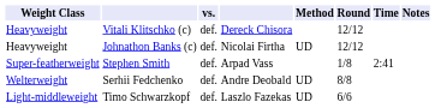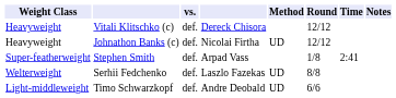Serhii Fedchenko | column 4: Andre Deobald -> Laszlo Fazekas
Timo Schwarzkopf | column 4: Laszlo Fazekas -> Andre Deobald
